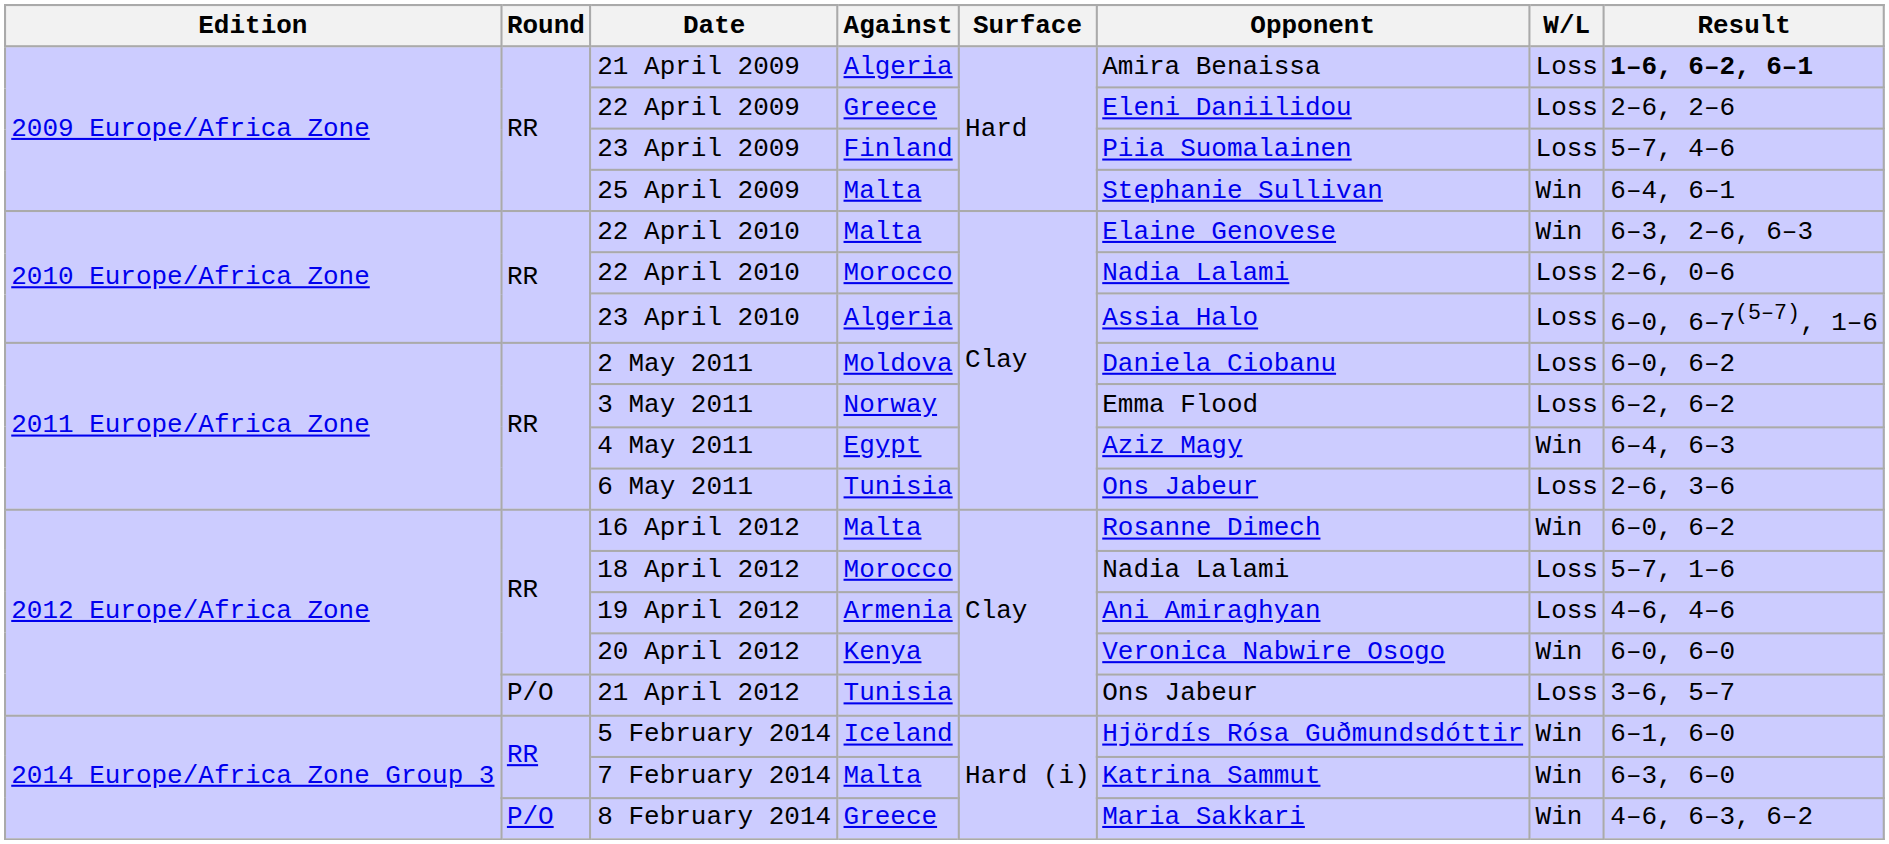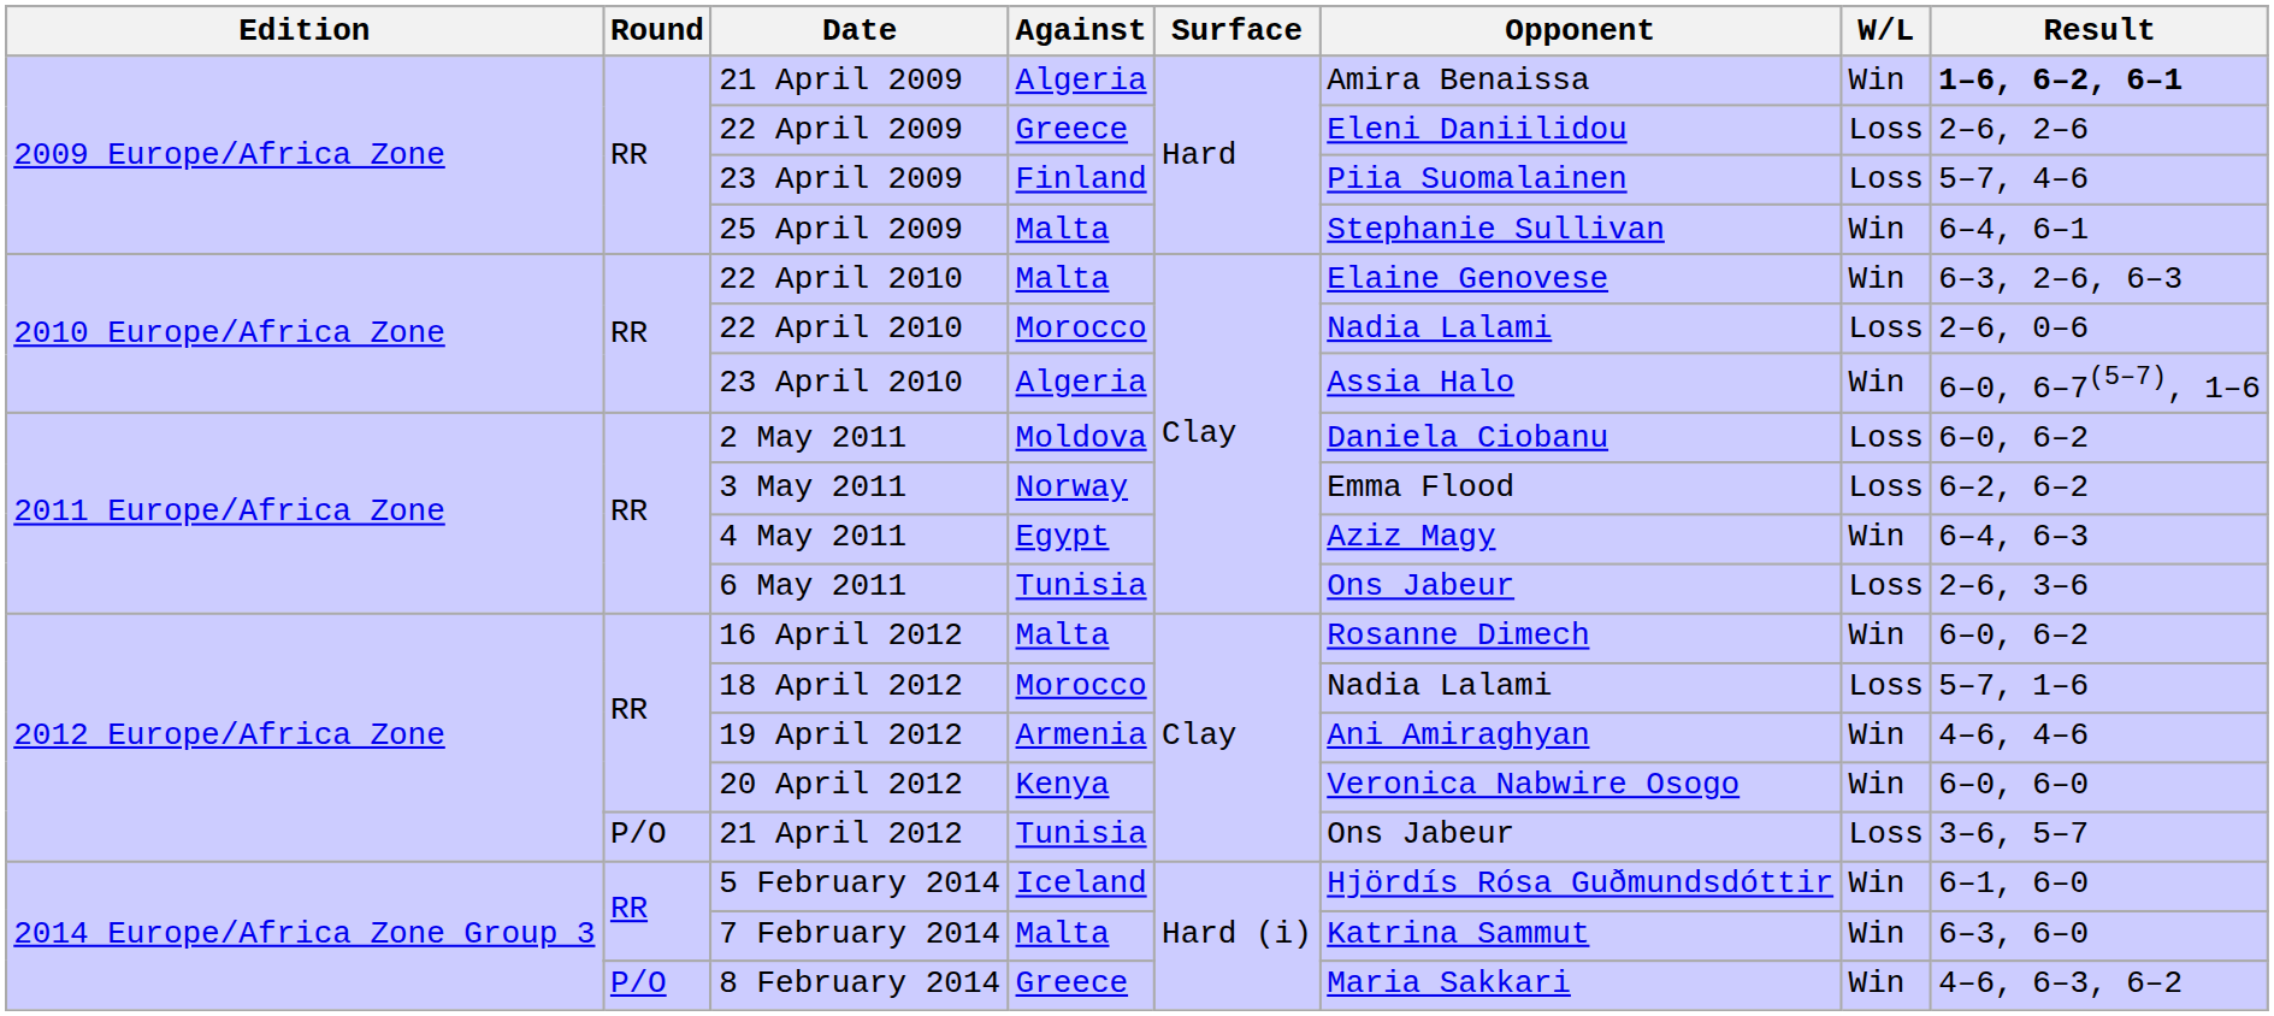21 April 2009 | W/L: Loss -> Win
23 April 2010 | W/L: Loss -> Win
19 April 2012 | W/L: Loss -> Win
